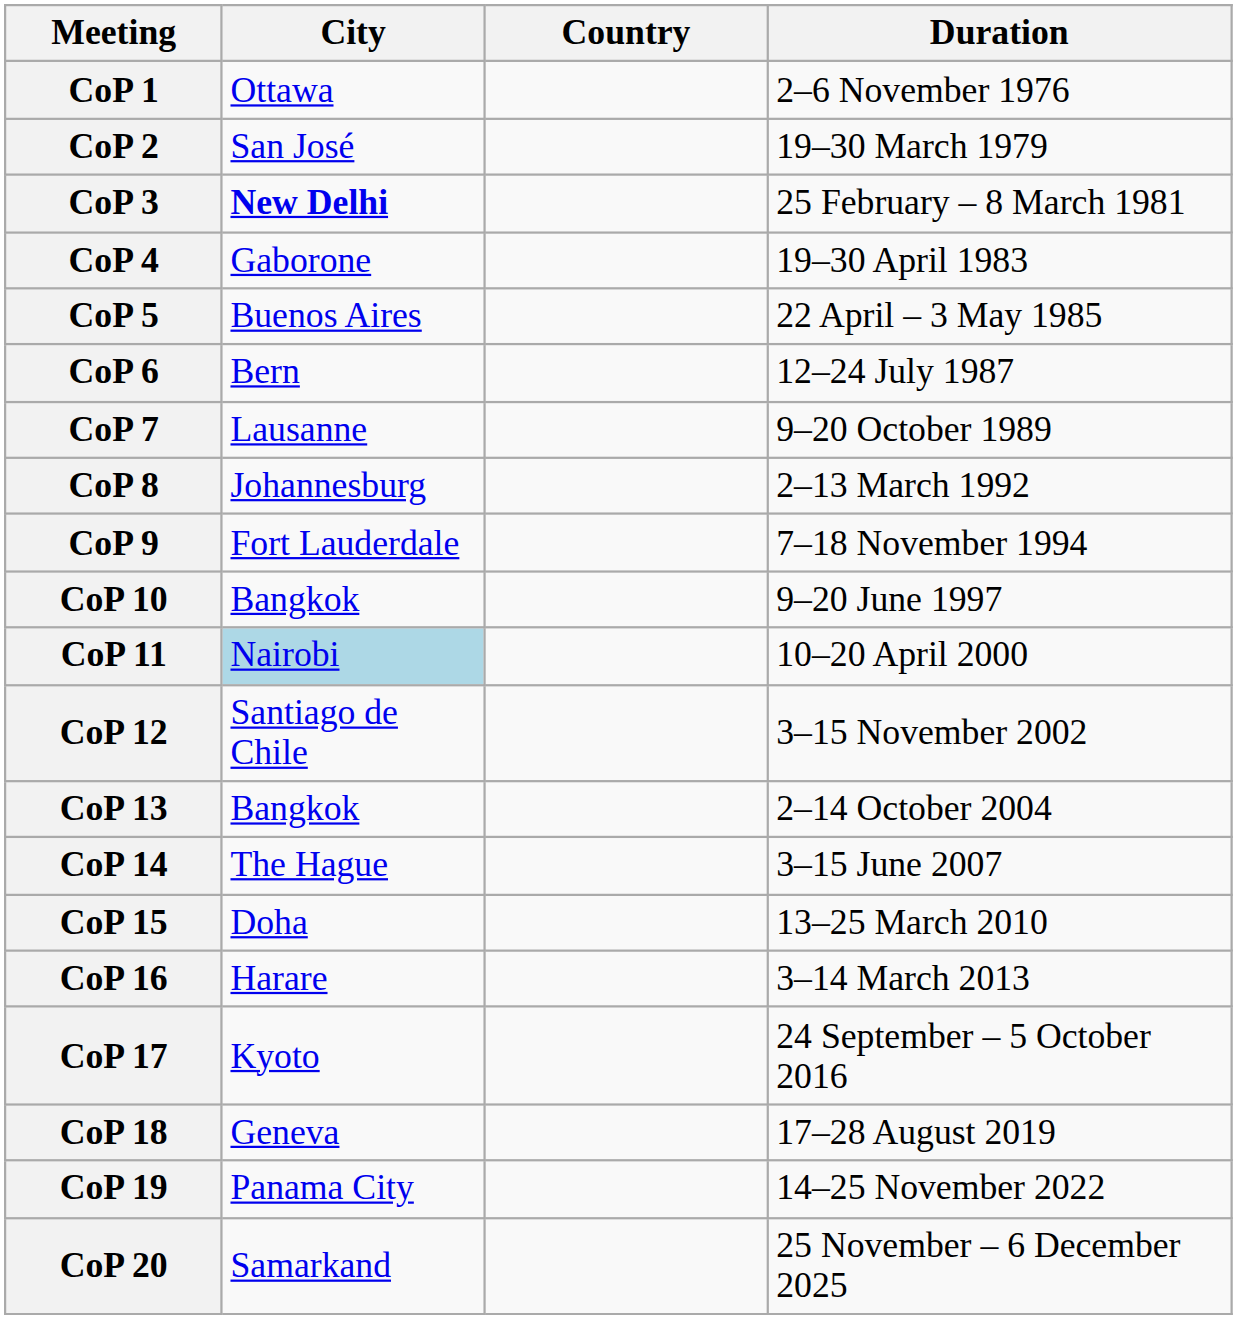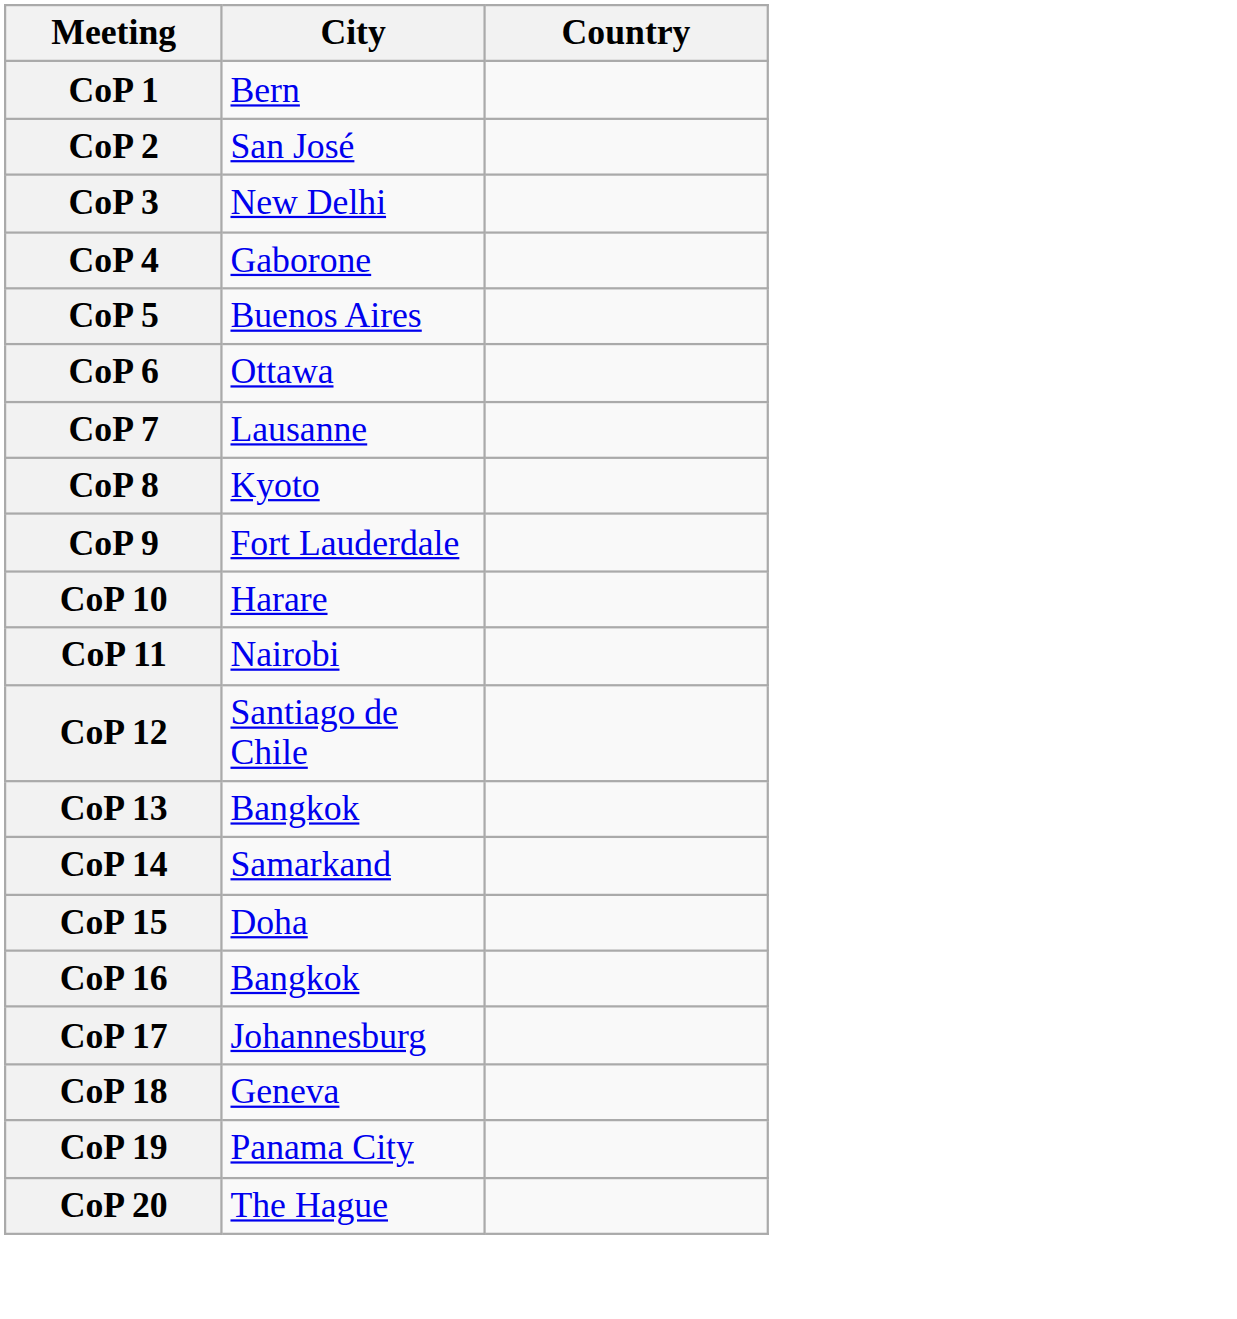- column: Duration | 2–6 November 1976 | 19–30 March 1979 | 25 February – 8 March 1981 | 19–30 April 1983 | 22 April – 3 May 1985 | 12–24 July 1987 | 9–20 October 1989 | 2–13 March 1992 | 7–18 November 1994 | 9–20 June 1997 | 10–20 April 2000 | 3–15 November 2002 | 2–14 October 2004 | 3–15 June 2007 | 13–25 March 2010 | 3–14 March 2013 | 24 September – 5 October 2016 | 17–28 August 2019 | 14–25 November 2022 | 25 November – 6 December 2025
CoP 1 | City: Ottawa -> Bern
CoP 3 | City: bold -> normal
CoP 6 | City: Bern -> Ottawa
CoP 8 | City: Johannesburg -> Kyoto
CoP 10 | City: Bangkok -> Harare
CoP 11 | City: lightblue background -> no background
CoP 14 | City: The Hague -> Samarkand
CoP 16 | City: Harare -> Bangkok
CoP 17 | City: Kyoto -> Johannesburg
CoP 20 | City: Samarkand -> The Hague
